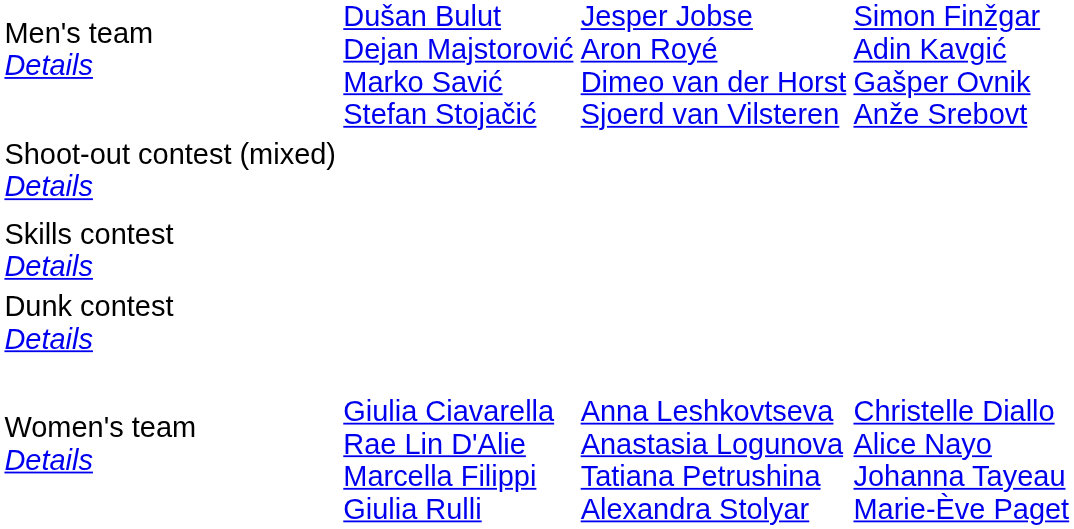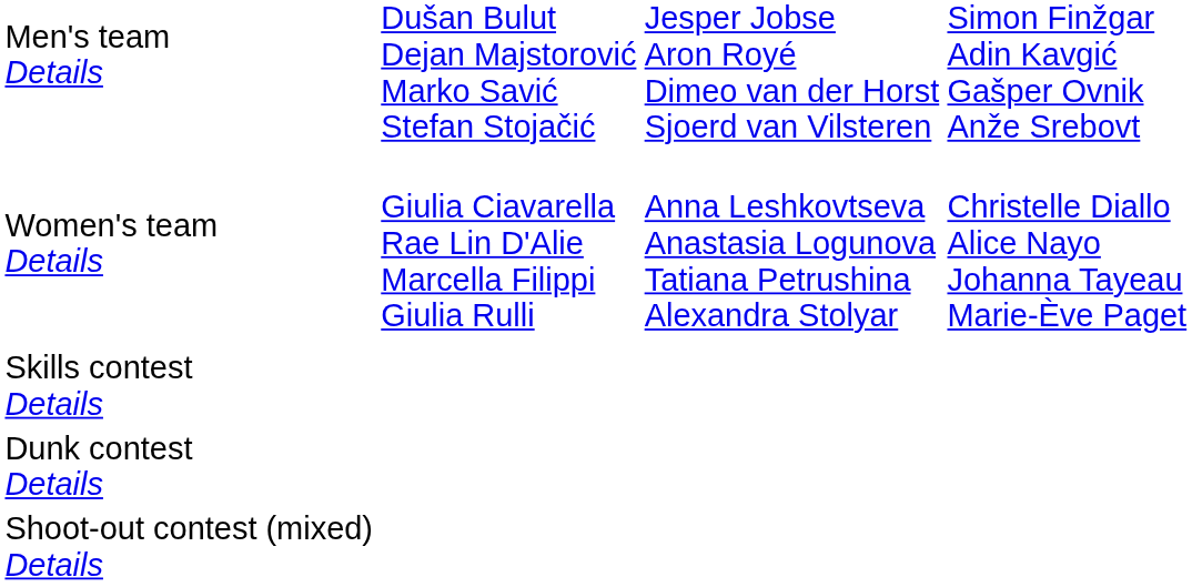rows swapped: Women's team Details <-> Shoot-out contest (mixed) Details
